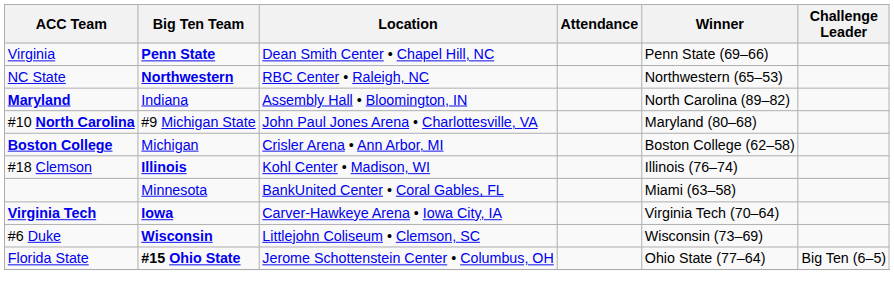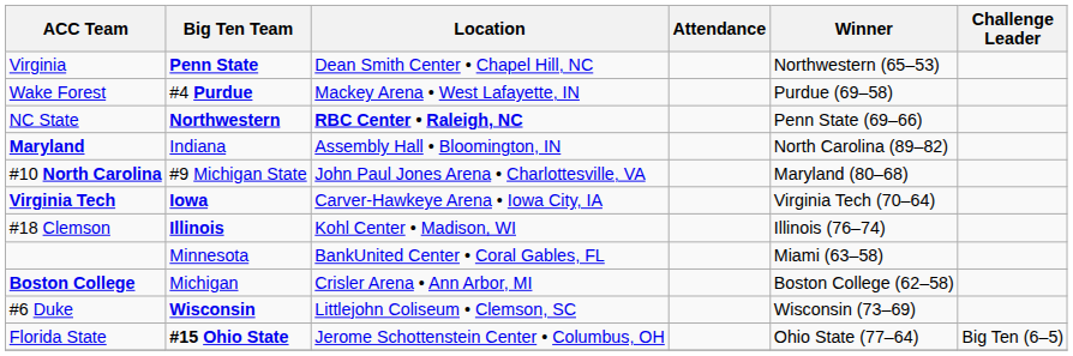Virginia | Winner: Penn State (69–66) -> Northwestern (65–53)
+ row: Wake Forest | #4 Purdue | Mackey Arena • West Lafayette, IN | Purdue (69–58)
NC State | Location: normal -> bold
NC State | Winner: Northwestern (65–53) -> Penn State (69–66)
rows swapped: Virginia Tech <-> Boston College
